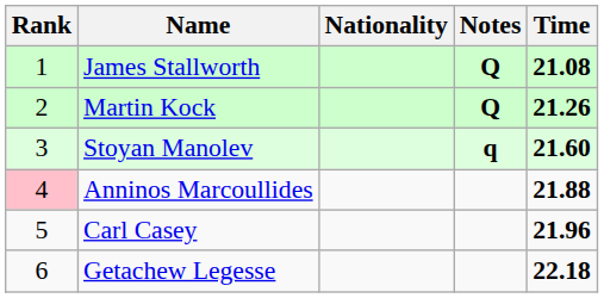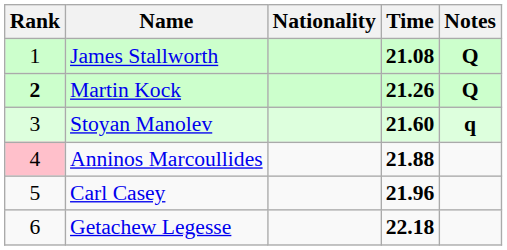columns swapped: Time <-> Notes
Martin Kock | Rank: normal -> bold
